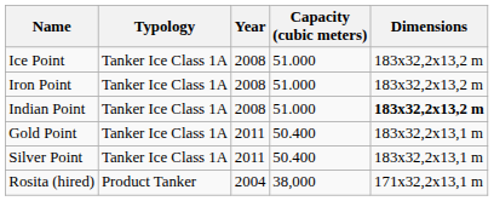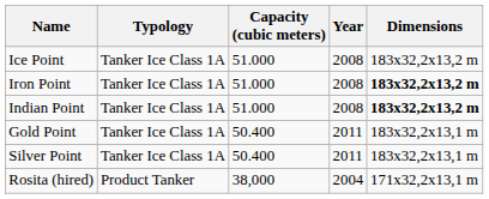columns swapped: Year <-> Capacity (cubic meters)
Iron Point | Dimensions: normal -> bold
